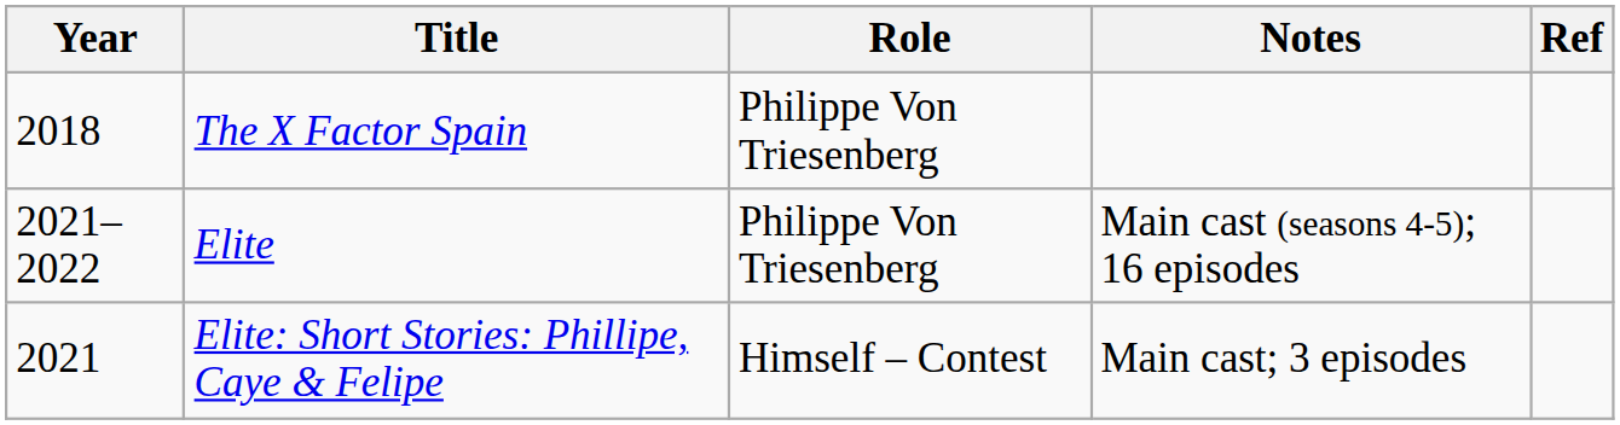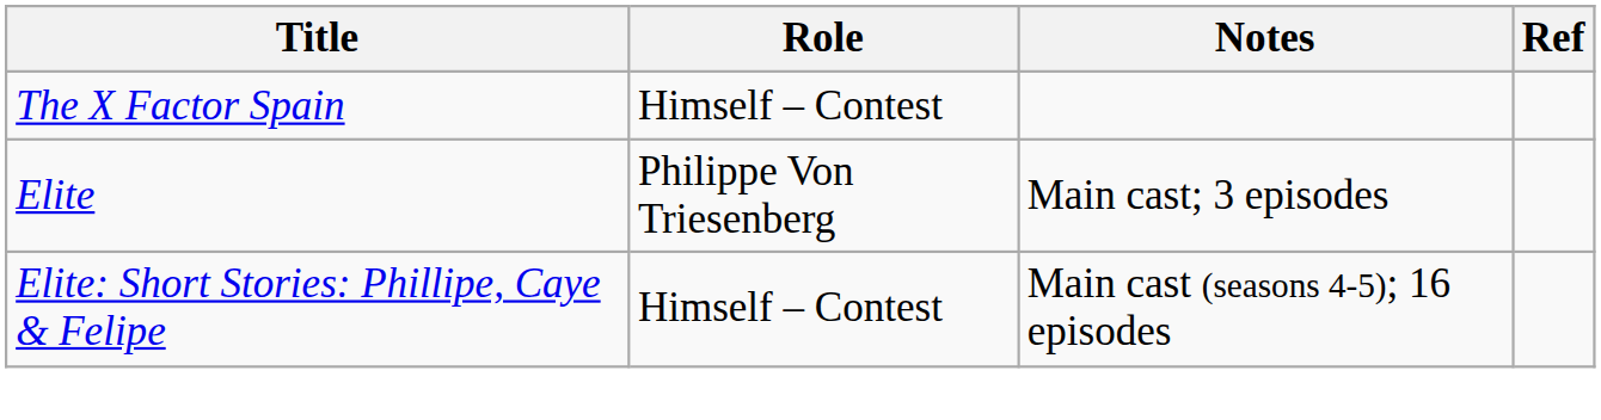- column: Year | 2018 | 2021–2022 | 2021
The X Factor Spain | Role: Philippe Von Triesenberg -> Himself – Contest
Elite | Notes: Main cast (seasons 4-5); 16 episodes -> Main cast; 3 episodes
Elite: Short Stories: Phillipe, Caye & Felipe | Notes: Main cast; 3 episodes -> Main cast (seasons 4-5); 16 episodes
